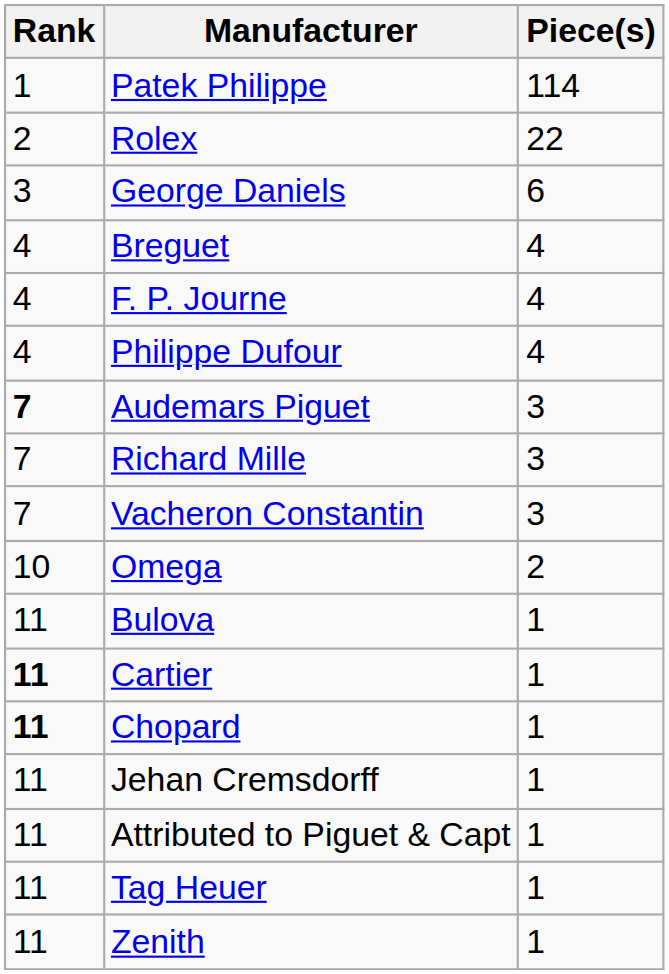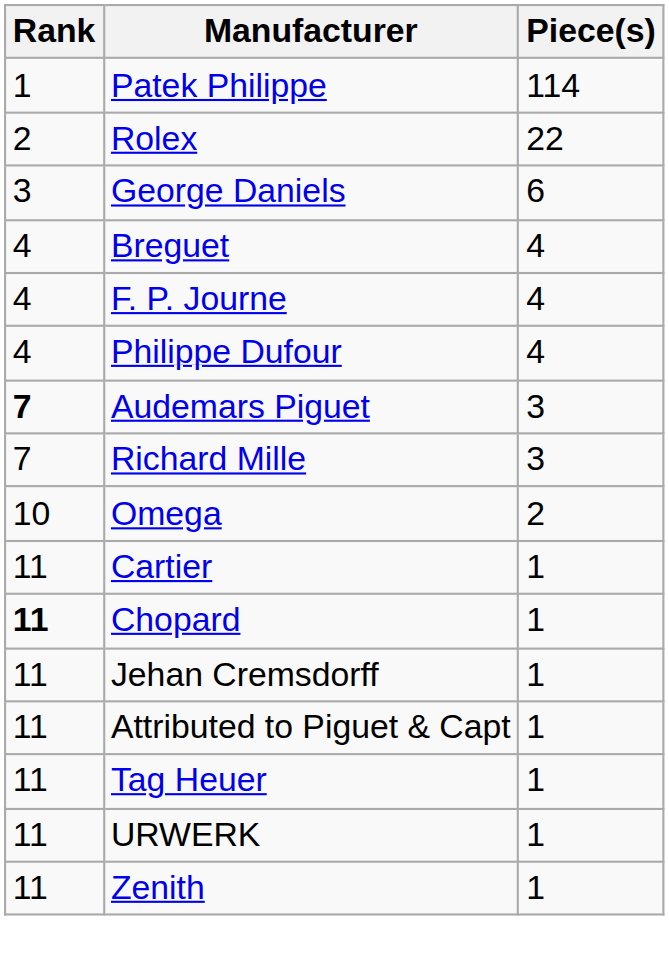- row: 7 | Vacheron Constantin | 3
- row: 11 | Bulova | 1
Cartier | Rank: bold -> normal
+ row: 11 | URWERK | 1
